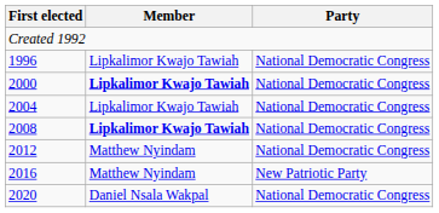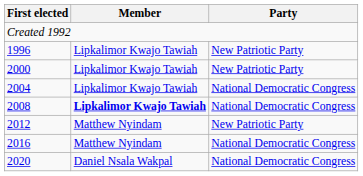1996 | Party: National Democratic Congress -> New Patriotic Party
2000 | Member: bold -> normal
2000 | Party: National Democratic Congress -> New Patriotic Party
2012 | Party: National Democratic Congress -> New Patriotic Party
2016 | Party: New Patriotic Party -> National Democratic Congress
